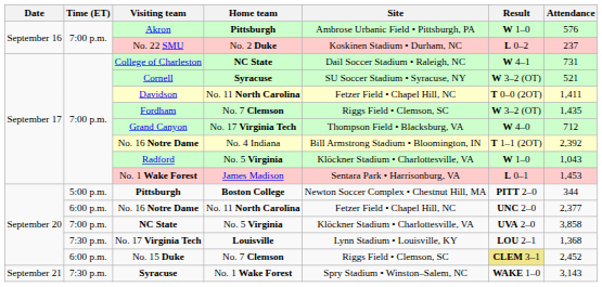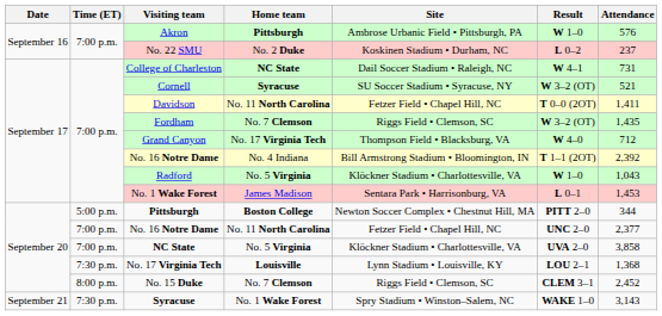No. 16 Notre Dame / No. 11 North Carolina | Time (ET): 6:00 p.m. -> 7:00 p.m.
No. 15 Duke | Time (ET): 6:00 p.m. -> 8:00 p.m.
No. 15 Duke | Result: khaki background -> no background
